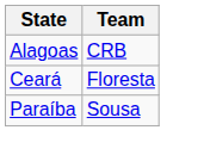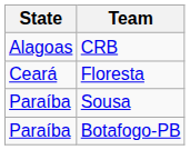+ row: Paraíba | Botafogo-PB
